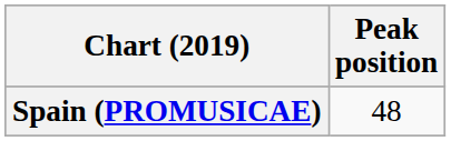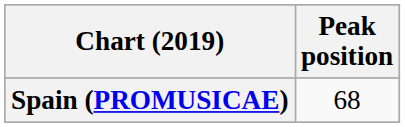Spain (PROMUSICAE) | Peak position: 48 -> 68
